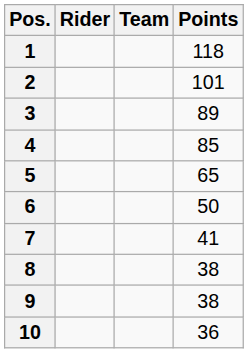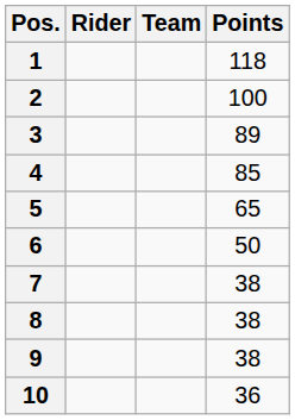2 | Points: 101 -> 100
7 | Points: 41 -> 38
